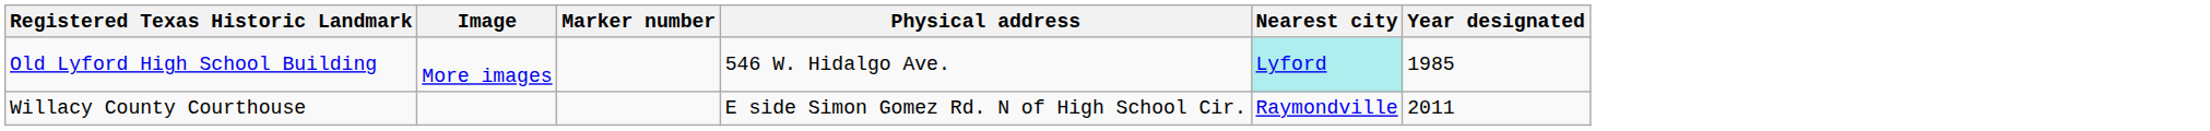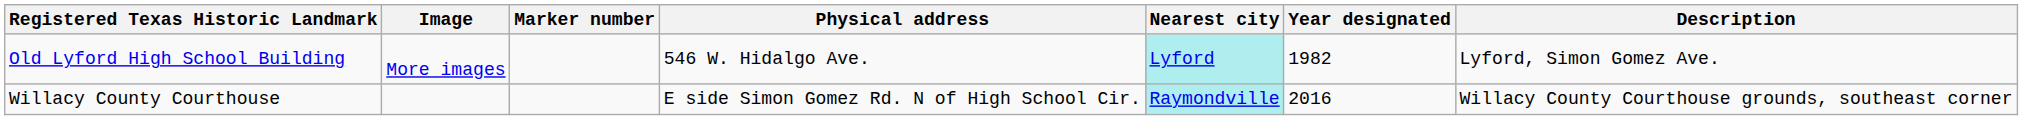+ column: Description | Lyford, Simon Gomez Ave. | Willacy County Courthouse grounds, southeast corner
Old Lyford High School Building | Year designated: 1985 -> 1982
Willacy County Courthouse | Nearest city: no background -> paleturquoise background
Willacy County Courthouse | Year designated: 2011 -> 2016
